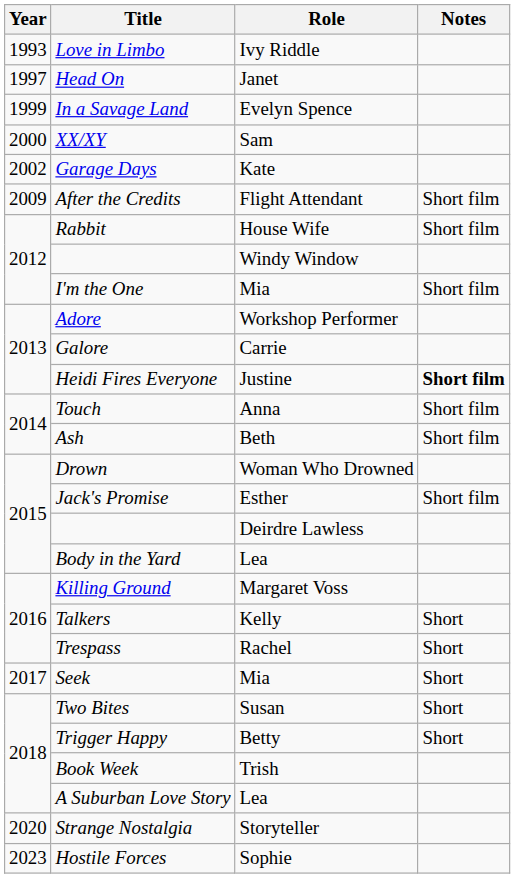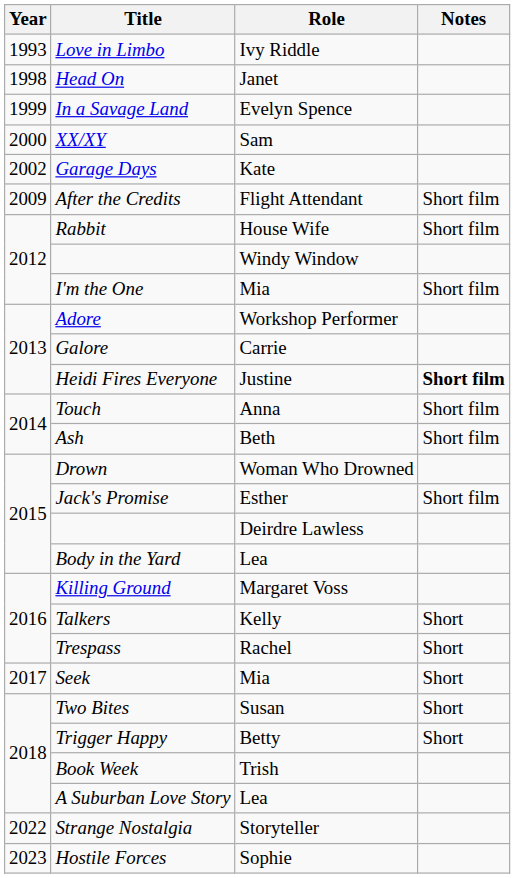Head On | Year: 1997 -> 1998
Strange Nostalgia | Year: 2020 -> 2022
